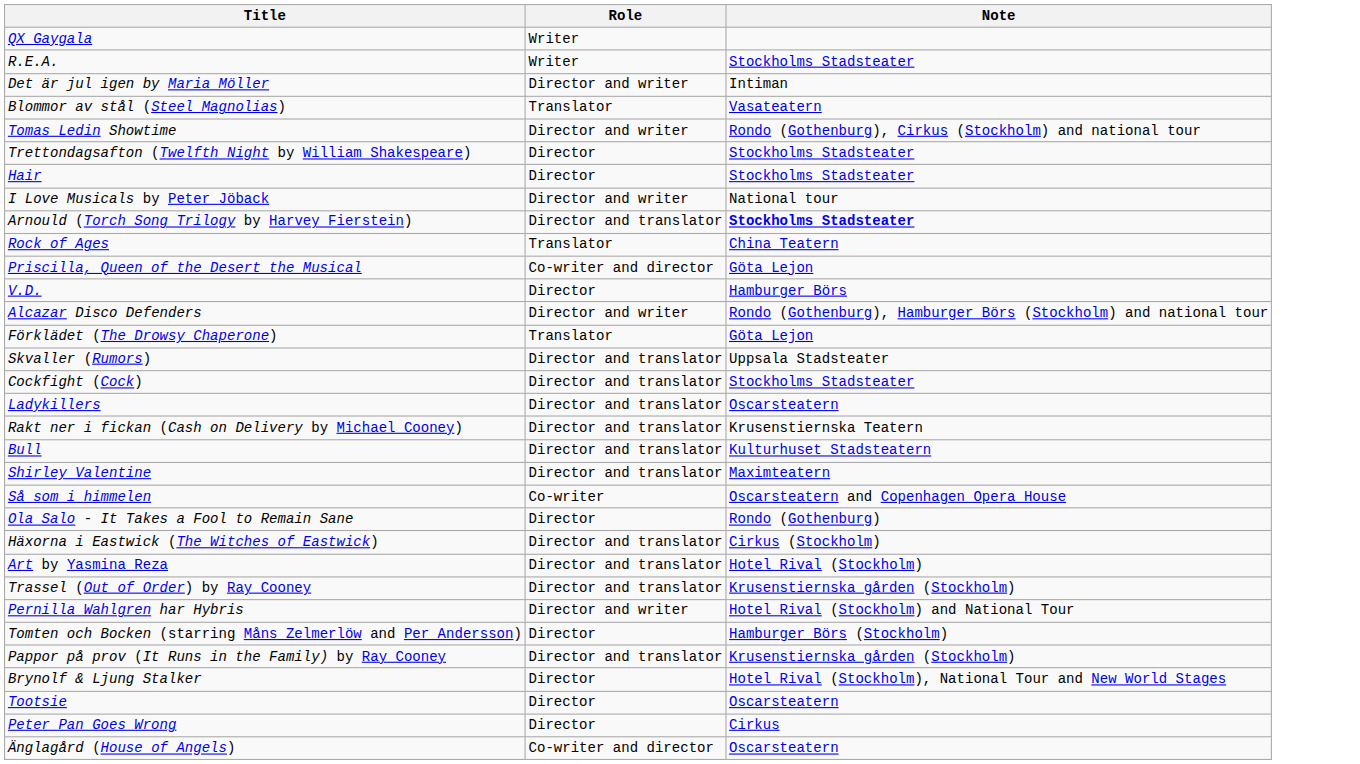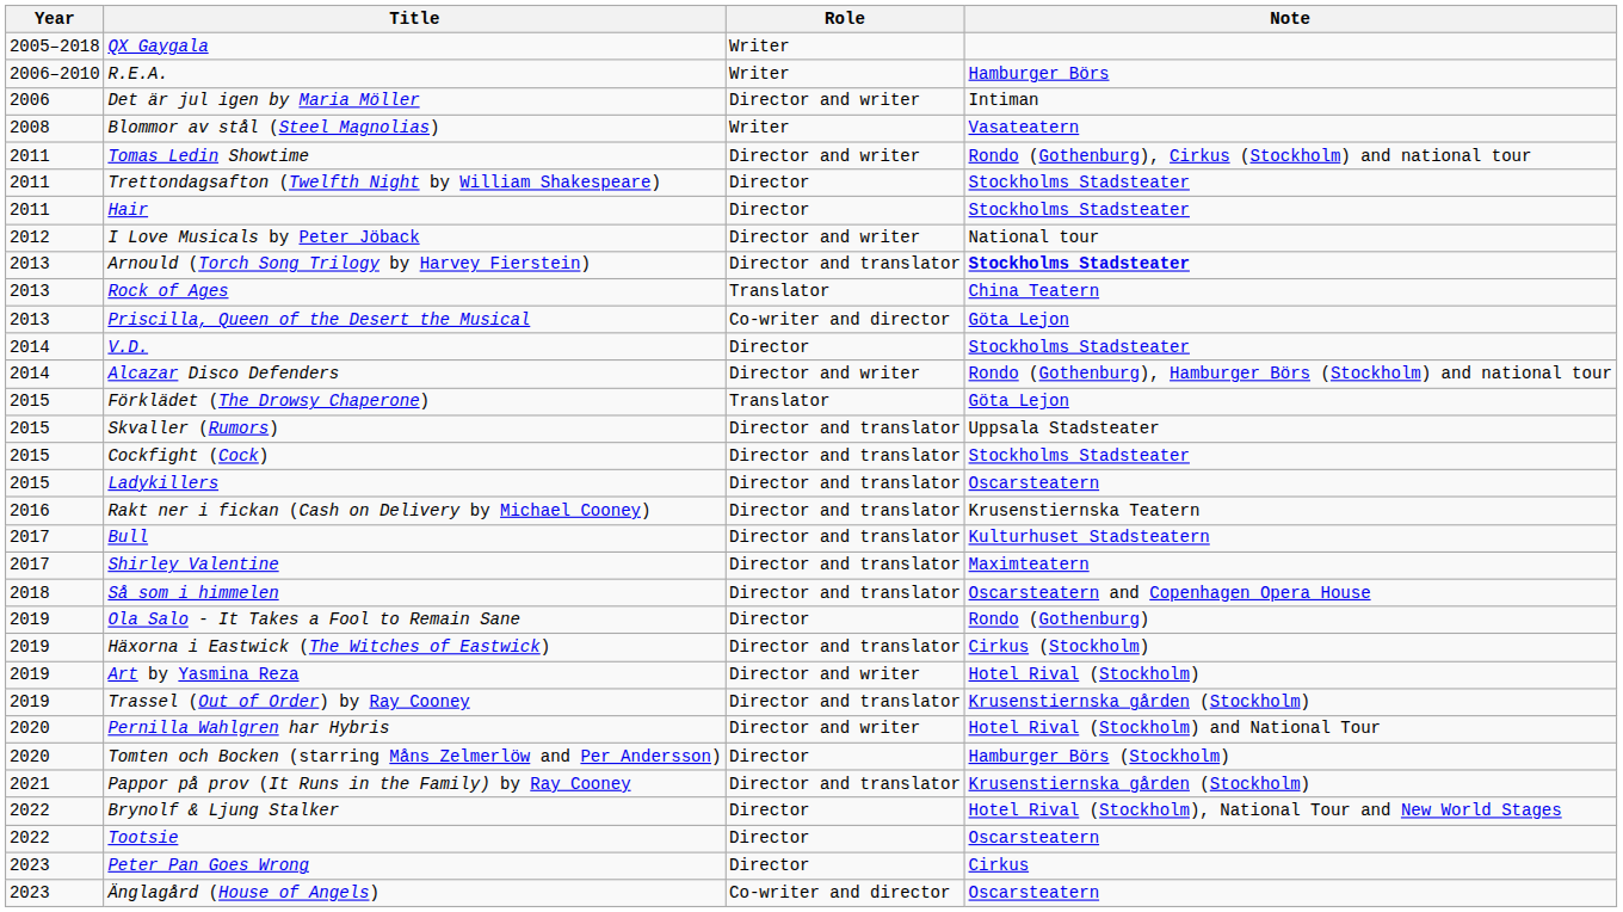+ column: Year | 2005–2018 | 2006–2010 | 2006 | 2008 | 2011 | 2011 | 2011 | 2012 | 2013 | 2013 | 2013 | 2014 | 2014 | 2015 | 2015 | 2015 | 2015 | 2016 | 2017 | 2017 | 2018 | 2019 | 2019 | 2019 | 2019 | 2020 | 2020 | 2021 | 2022 | 2022 | 2023 | 2023
R.E.A. | Note: Stockholms Stadsteater -> Hamburger Börs
Blommor av stål (Steel Magnolias) | Role: Translator -> Writer
V.D. | Note: Hamburger Börs -> Stockholms Stadsteater
Så som i himmelen | Role: Co-writer -> Director and translator
Art by Yasmina Reza | Role: Director and translator -> Director and writer
